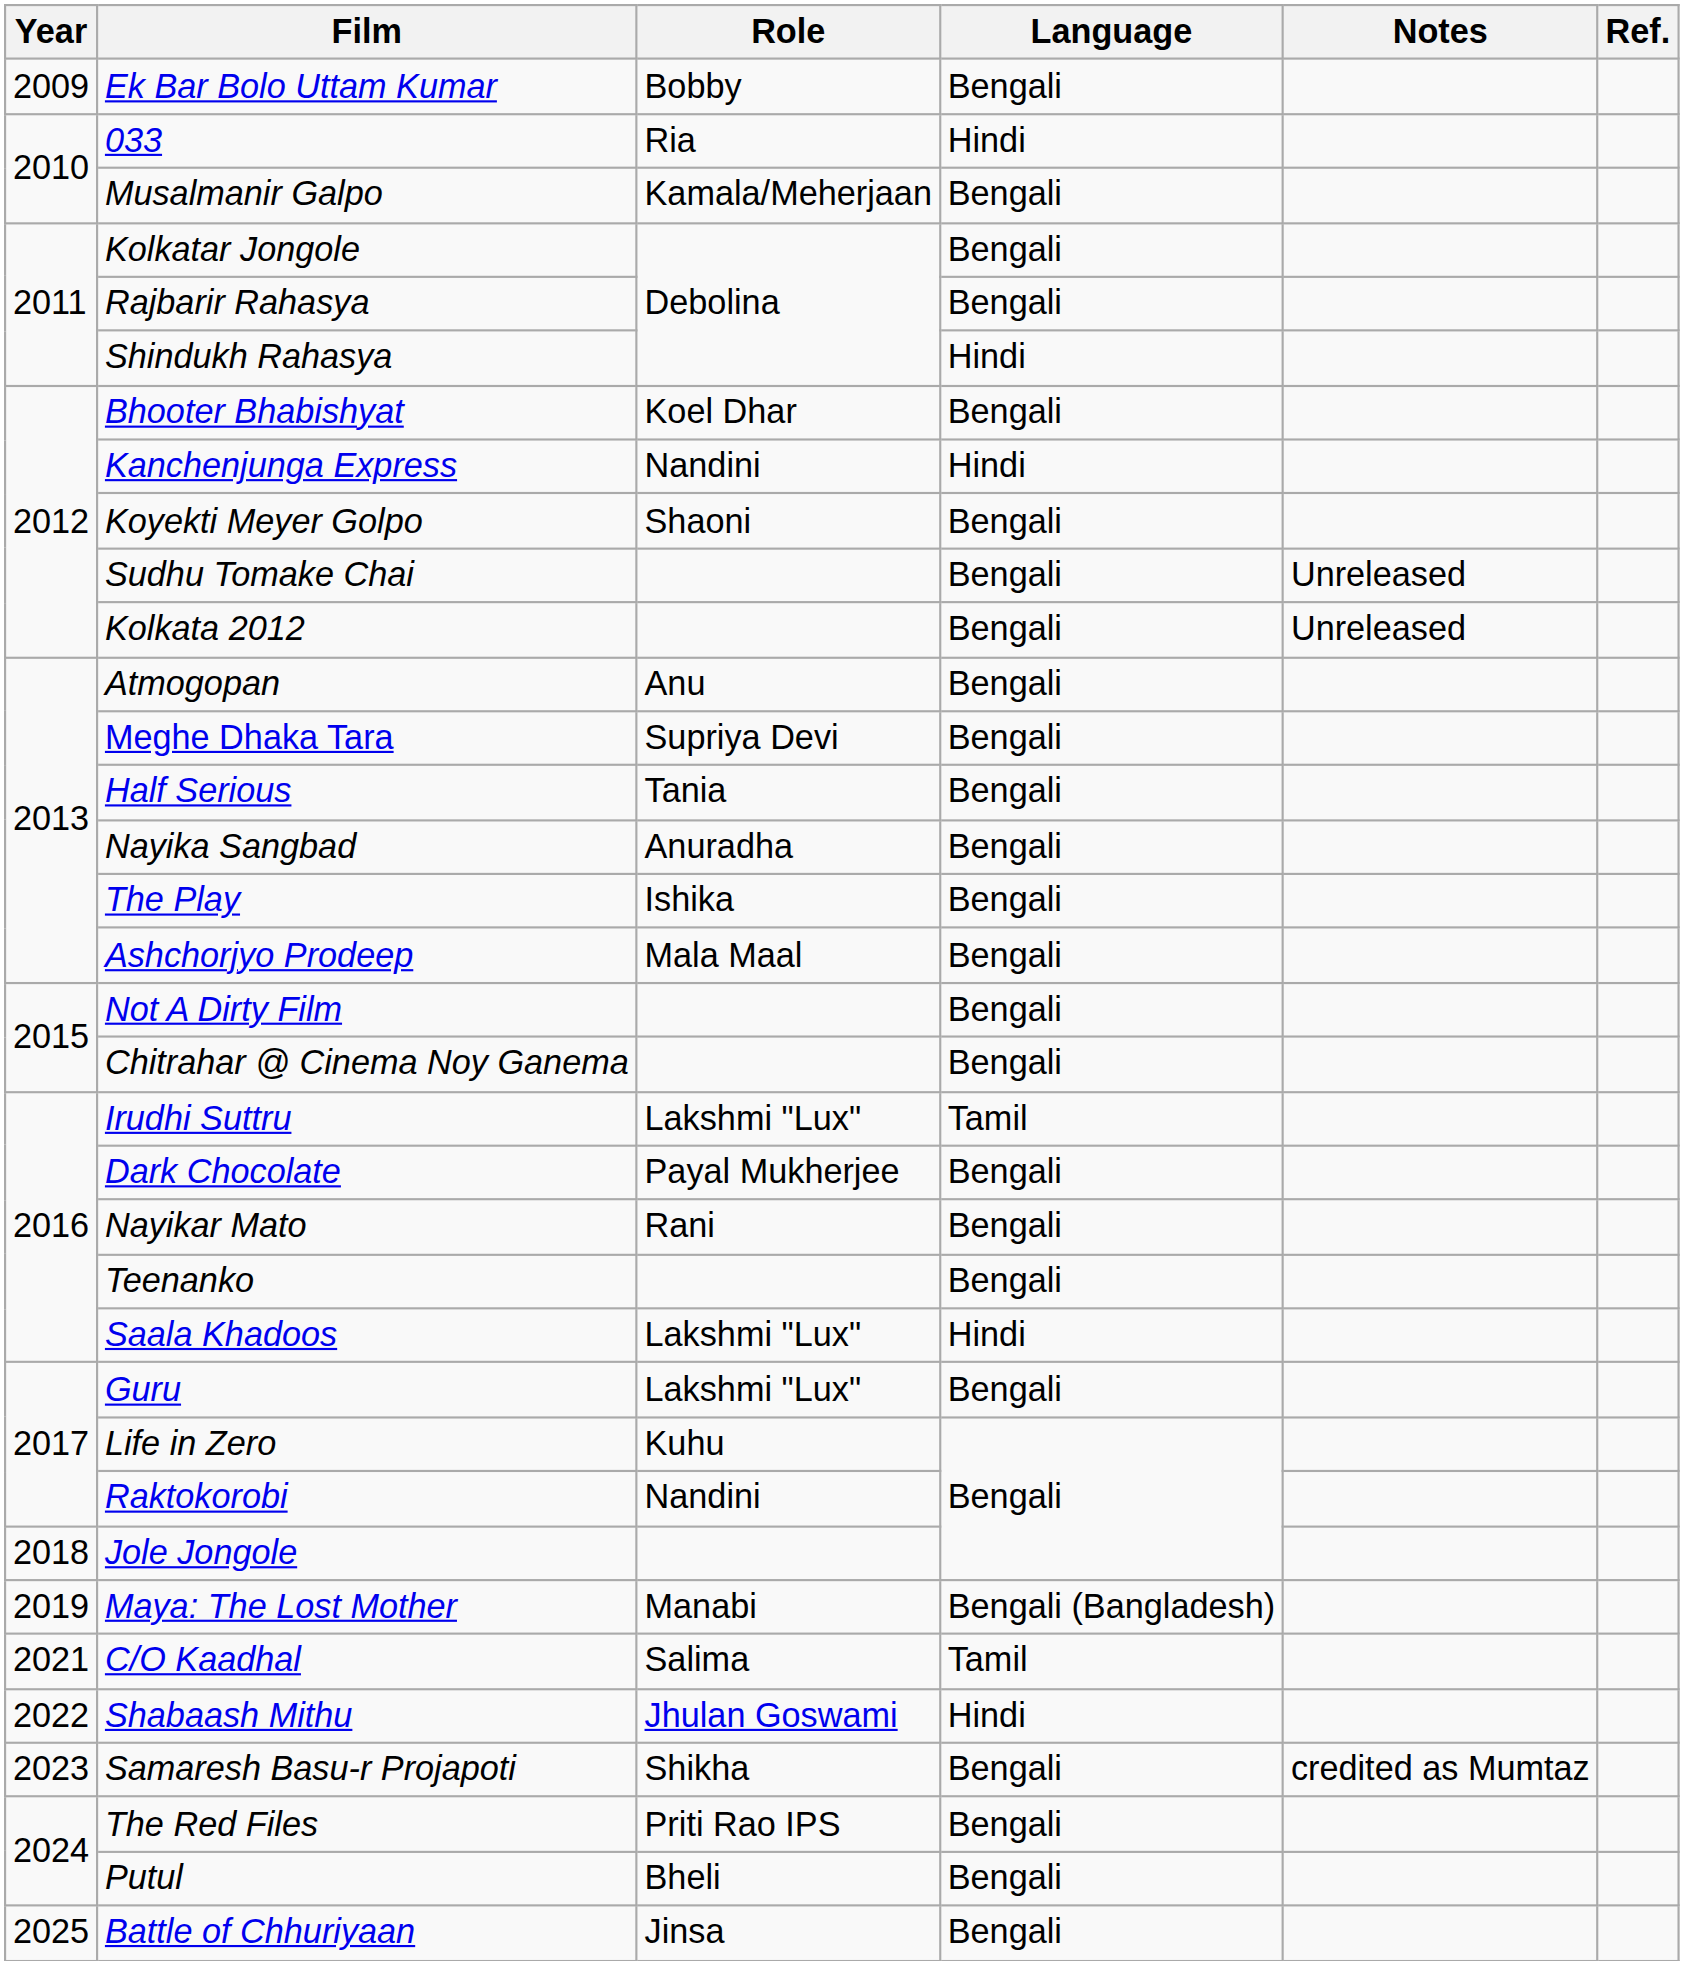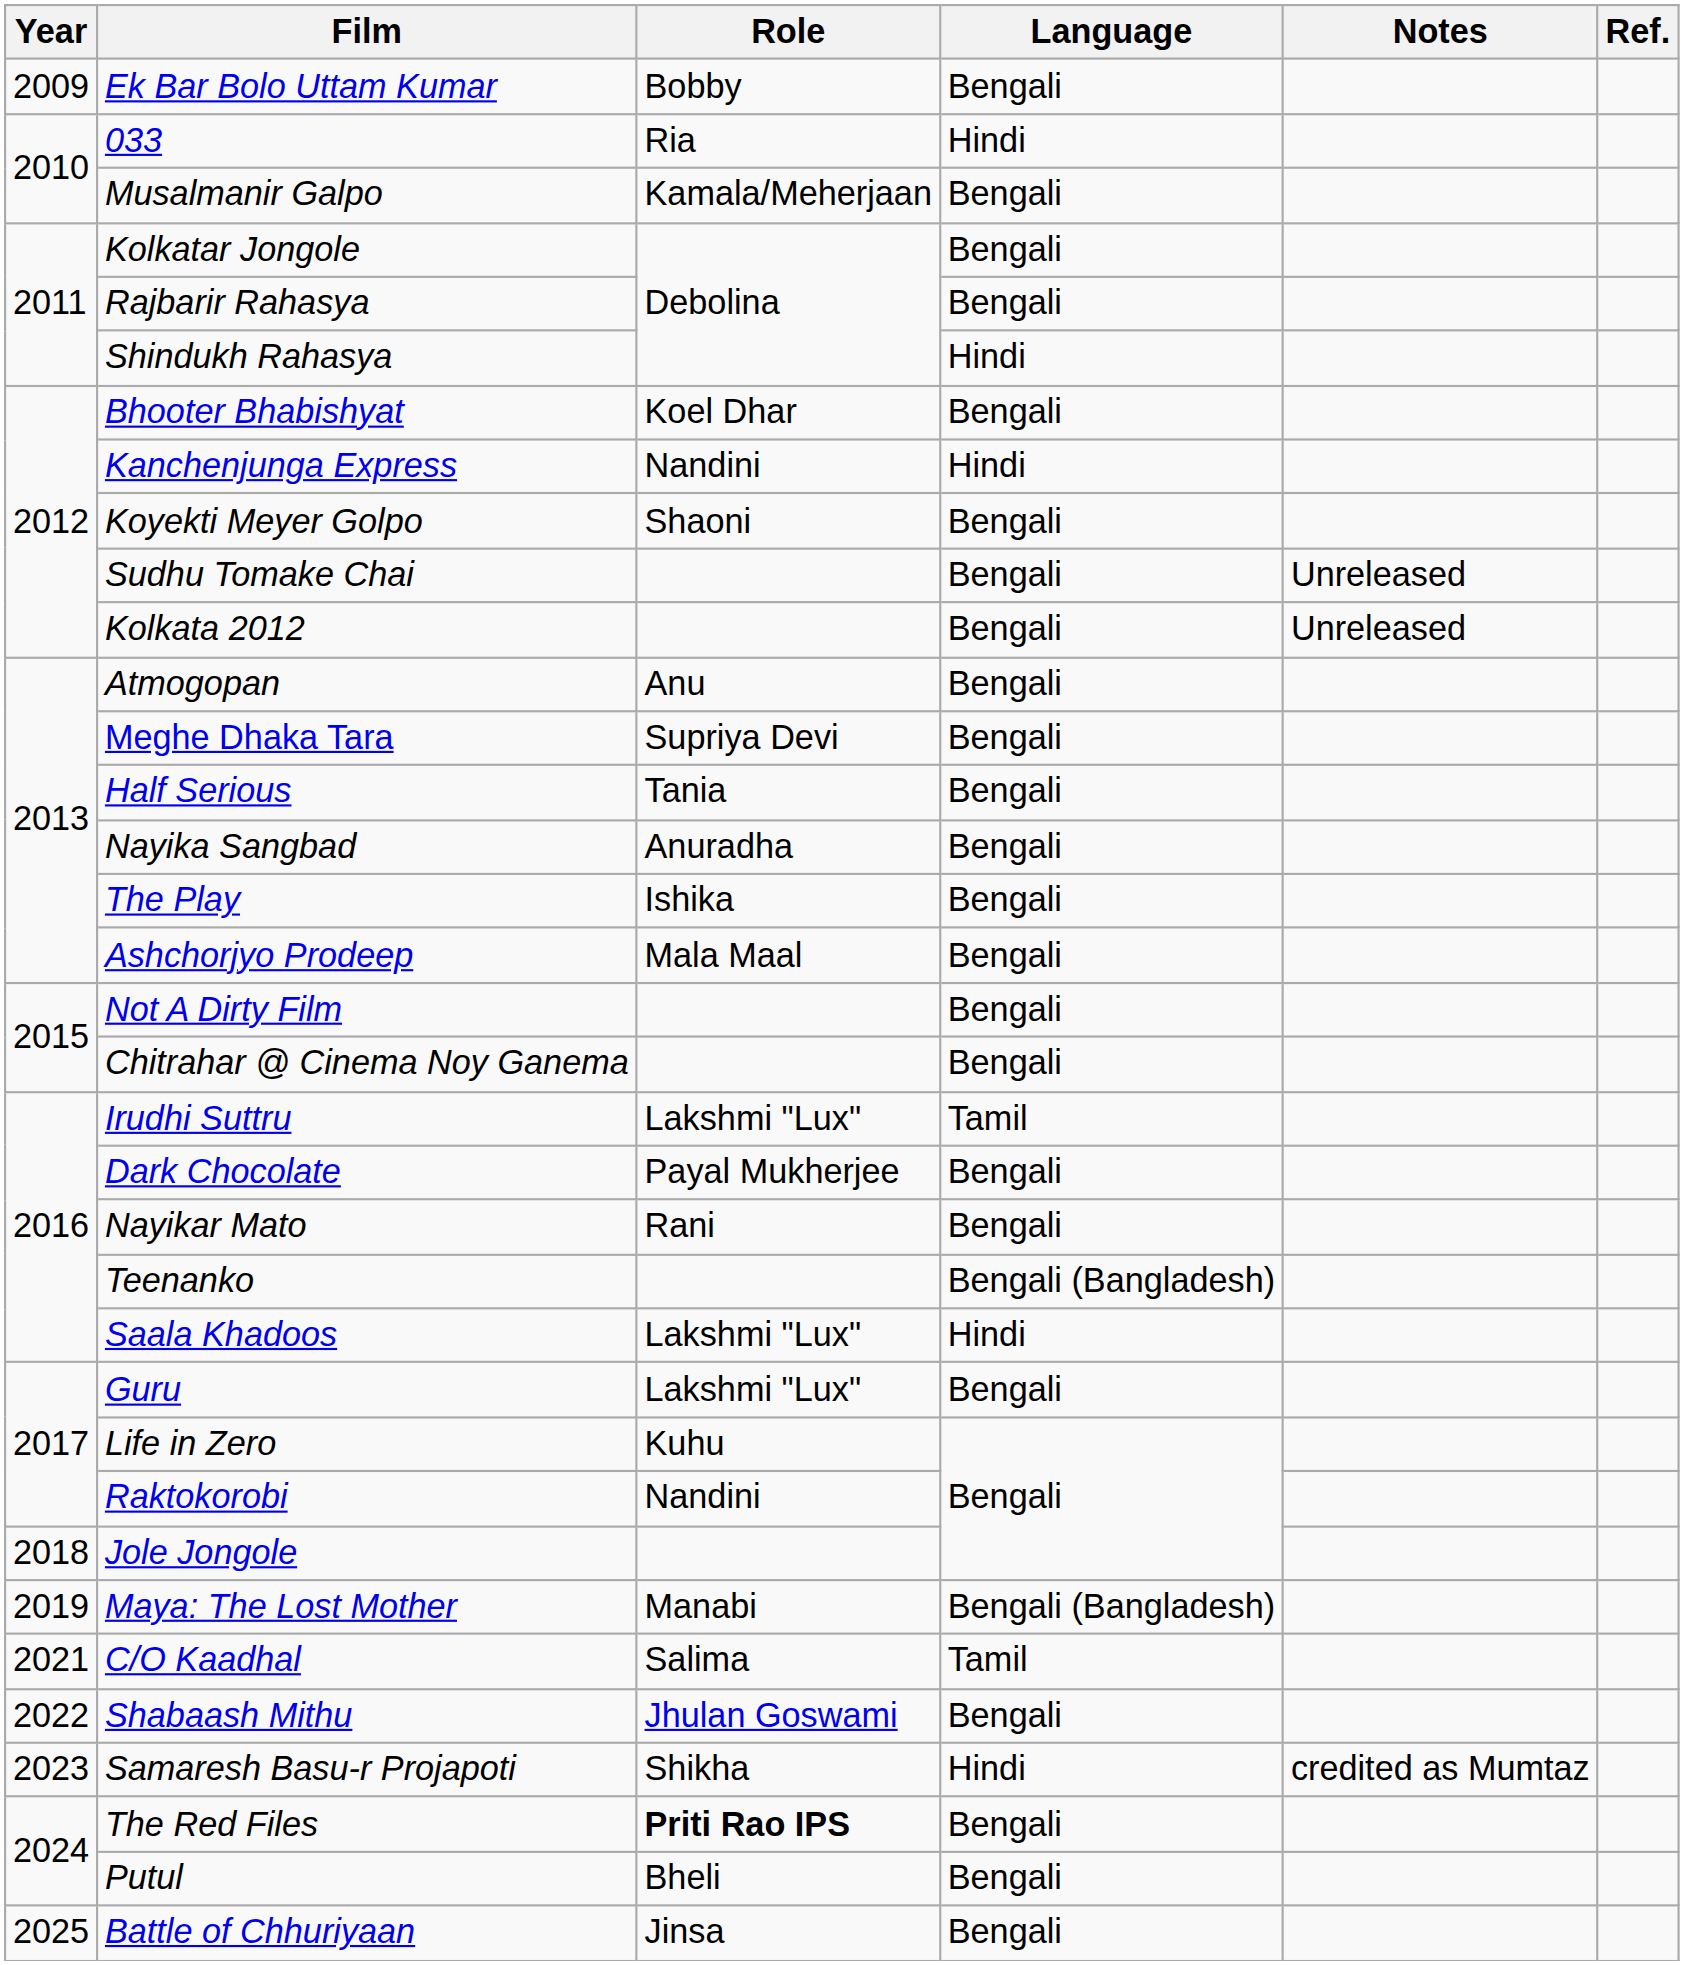Teenanko | Language: Bengali -> Bengali (Bangladesh)
Shabaash Mithu | Language: Hindi -> Bengali
Samaresh Basu-r Projapoti | Language: Bengali -> Hindi
The Red Files | Role: normal -> bold
